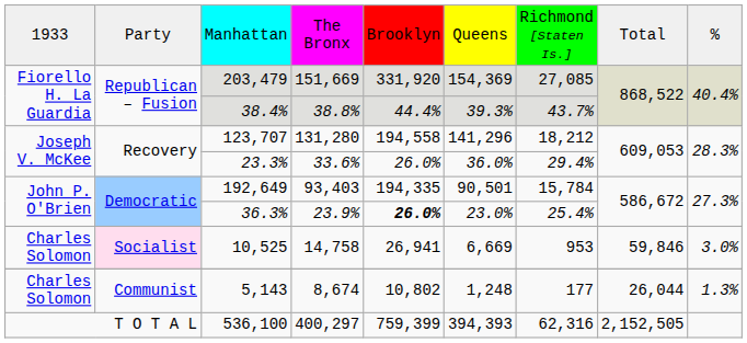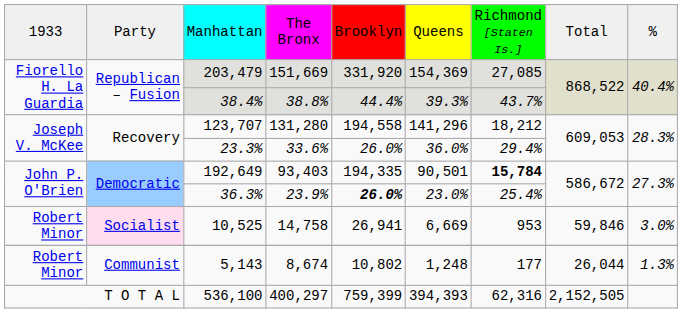192,649 | column 7: normal -> bold
10,525 | column 1: Charles Solomon -> Robert Minor
5,143 | column 1: Charles Solomon -> Robert Minor
